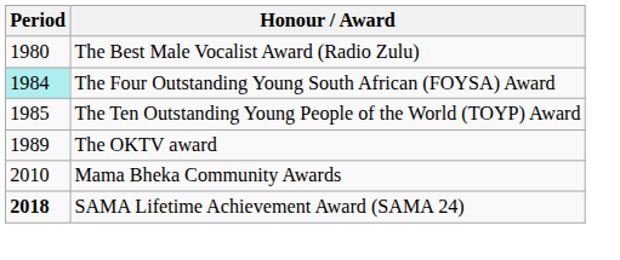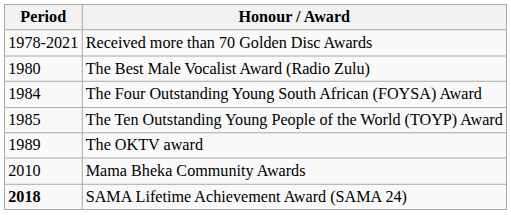+ row: 1978-2021 | Received more than 70 Golden Disc Awards
The Four Outstanding Young South African (FOYSA) Award | Period: paleturquoise background -> no background
